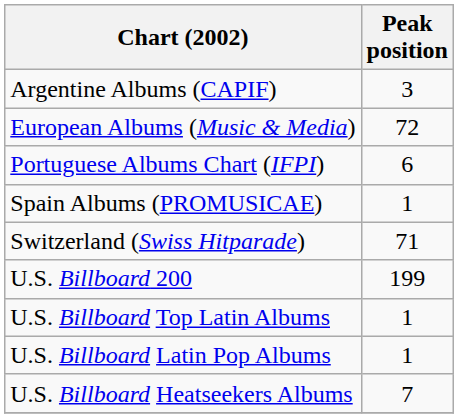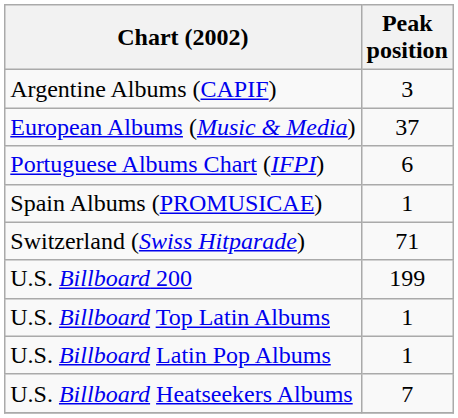European Albums (Music & Media) | Peak position: 72 -> 37
